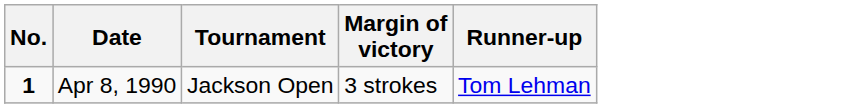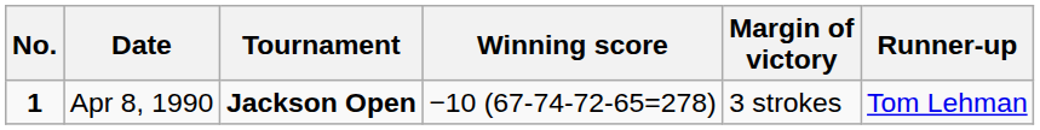+ column: Winning score | −10 (67-74-72-65=278)
Apr 8, 1990 | Tournament: normal -> bold
